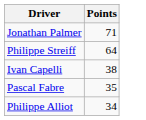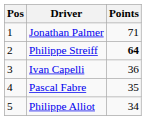+ column: Pos | 1 | 2 | 3 | 4 | 5
Philippe Streiff | Points: normal -> bold
Ivan Capelli | Points: 38 -> 36
